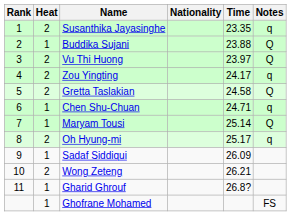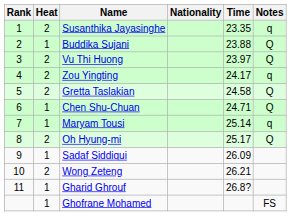Chen Shu-Chuan | Notes: q -> Q
Maryam Tousi | Notes: Q -> q
Oh Hyung-mi | Notes: q -> Q
